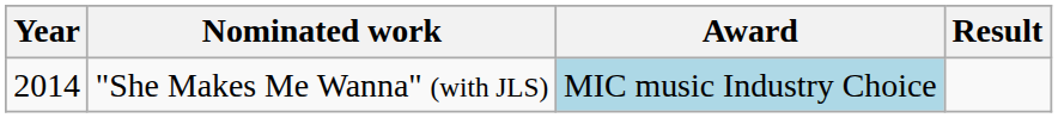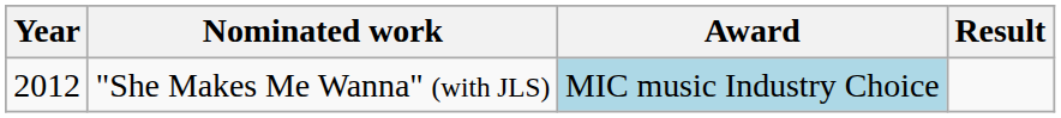"She Makes Me Wanna" (with JLS) | Year: 2014 -> 2012
